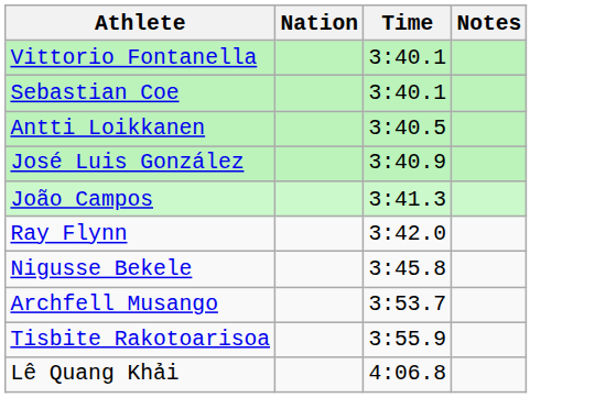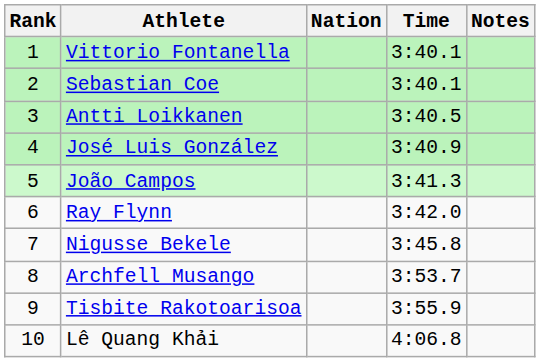+ column: Rank | 1 | 2 | 3 | 4 | 5 | 6 | 7 | 8 | 9 | 10
